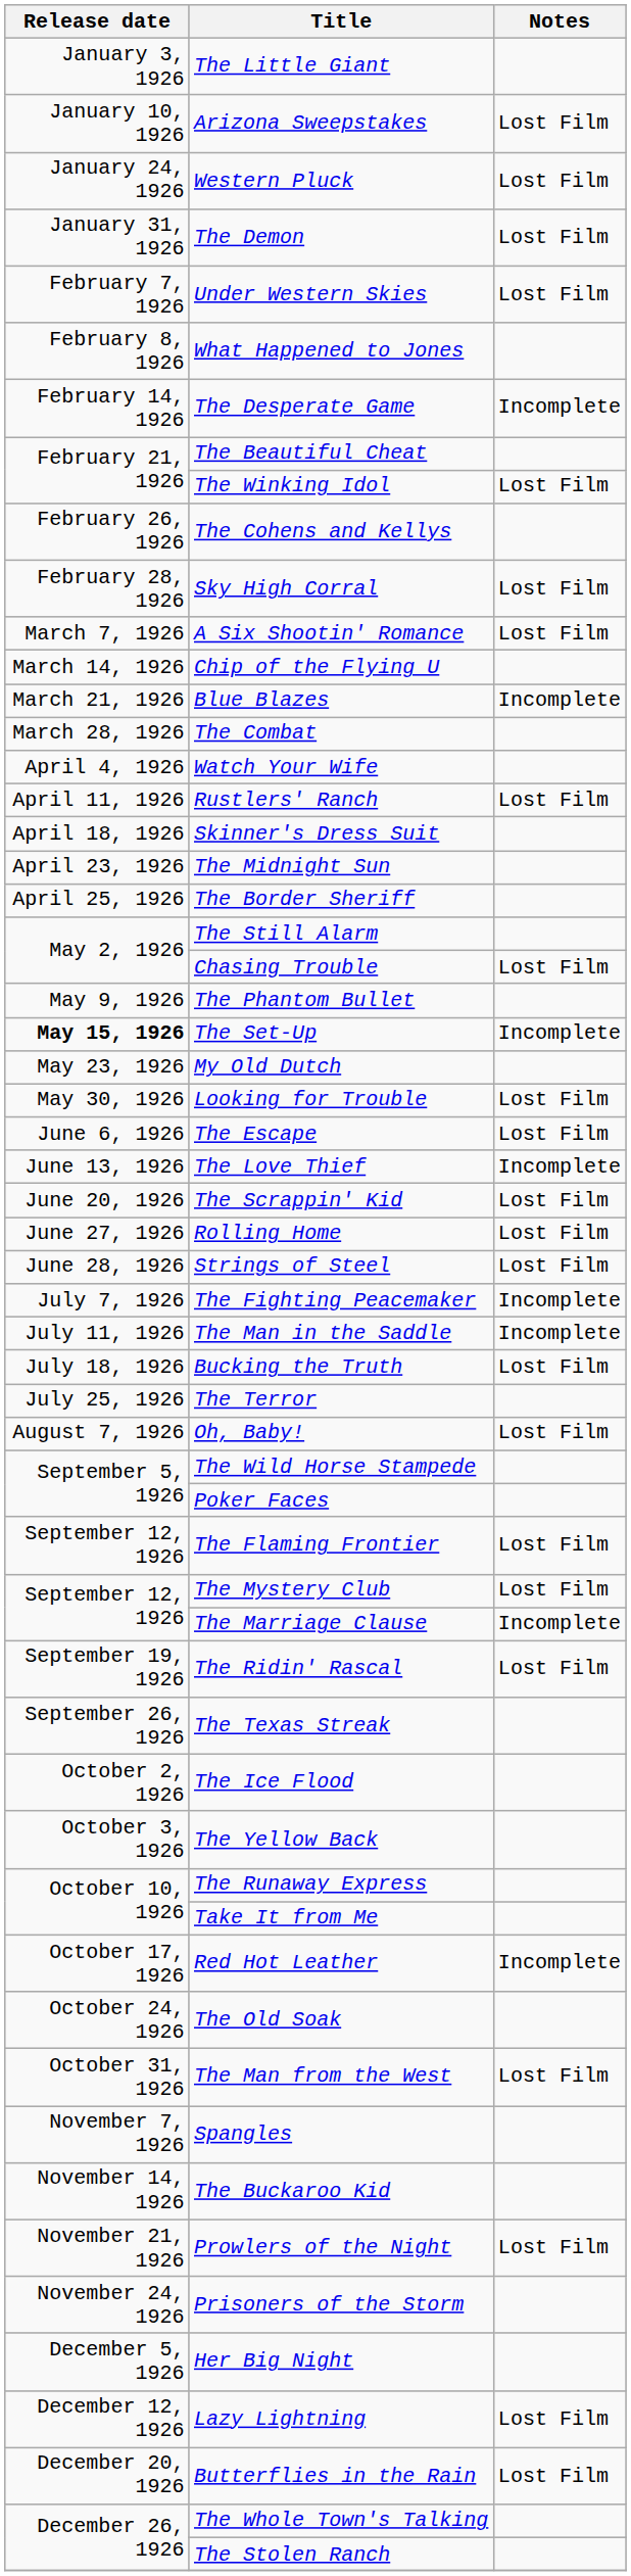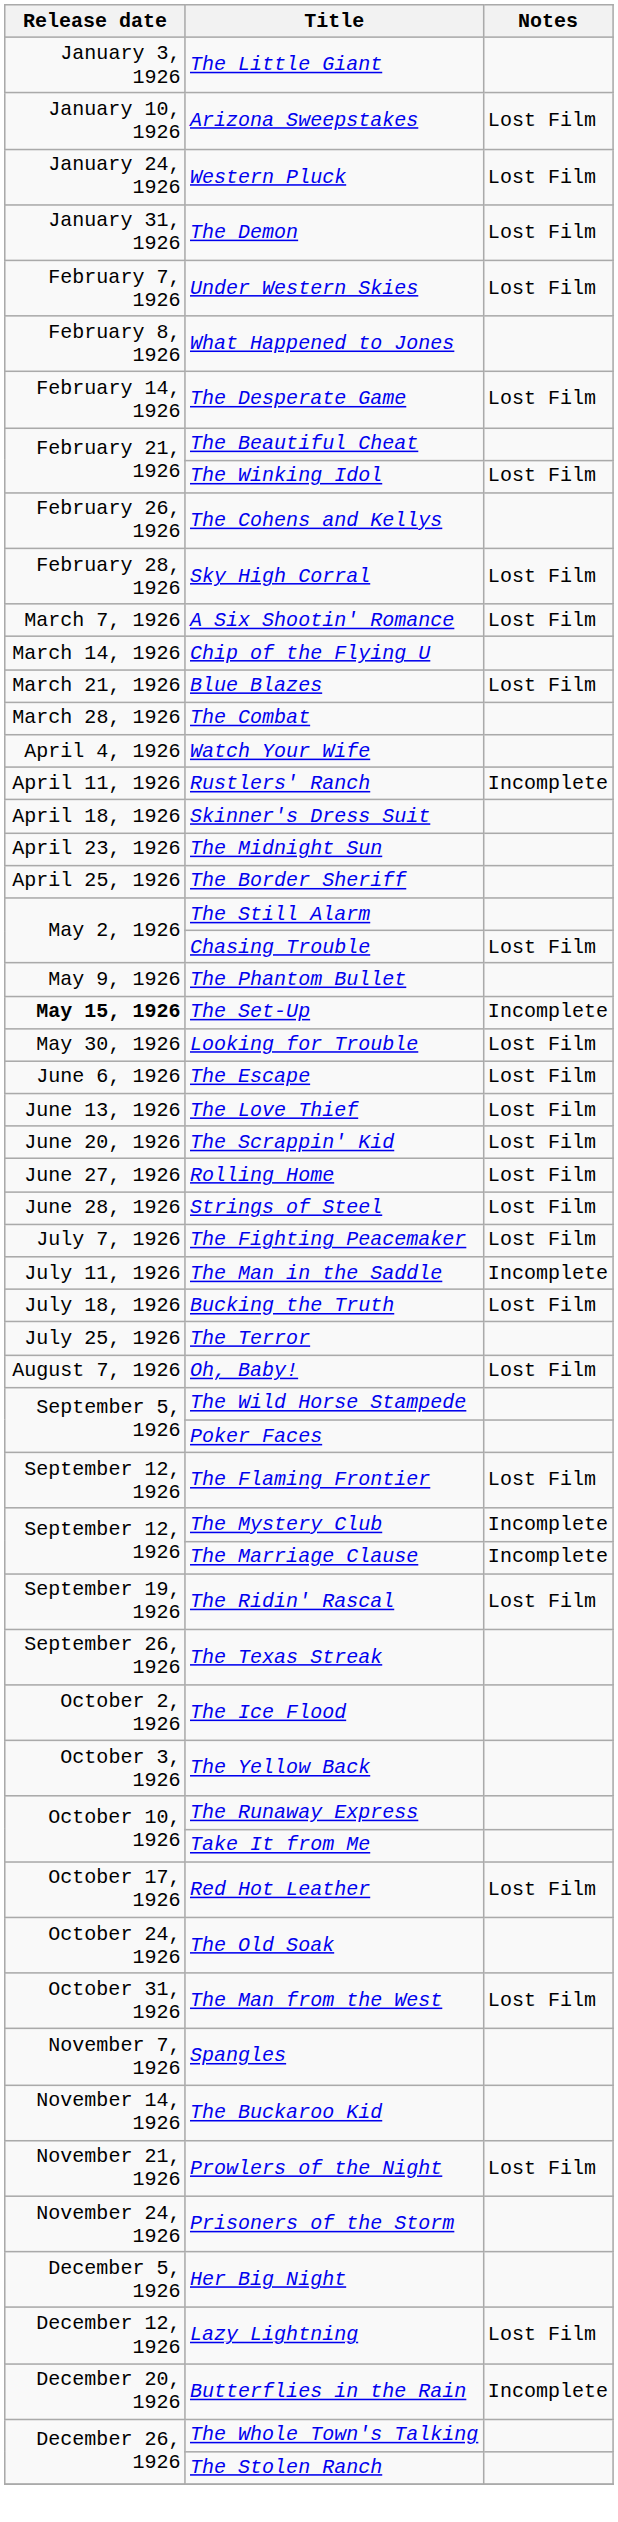The Desperate Game | Notes: Incomplete -> Lost Film
Blue Blazes | Notes: Incomplete -> Lost Film
Rustlers' Ranch | Notes: Lost Film -> Incomplete
- row: May 23, 1926 | My Old Dutch
The Love Thief | Notes: Incomplete -> Lost Film
The Fighting Peacemaker | Notes: Incomplete -> Lost Film
The Mystery Club | Notes: Lost Film -> Incomplete
Red Hot Leather | Notes: Incomplete -> Lost Film
Butterflies in the Rain | Notes: Lost Film -> Incomplete
